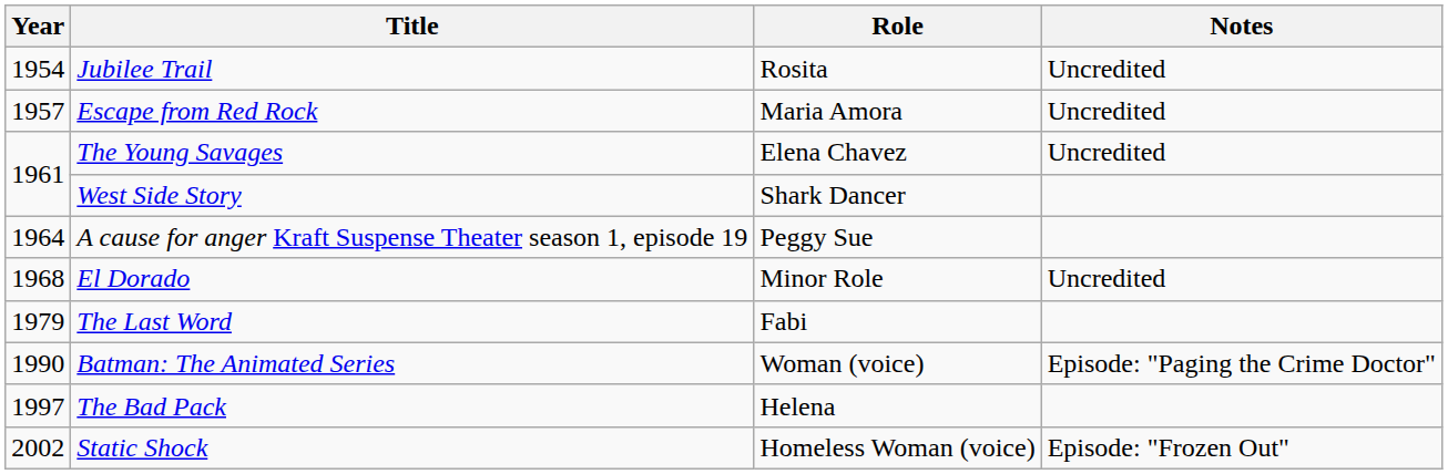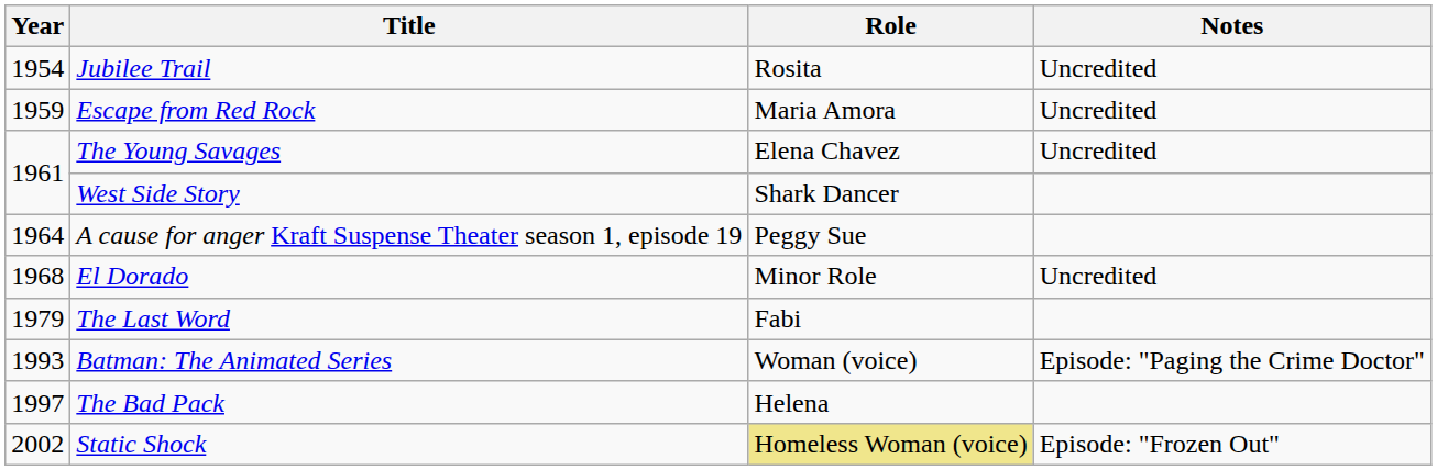Escape from Red Rock | Year: 1957 -> 1959
Batman: The Animated Series | Year: 1990 -> 1993
Static Shock | Role: no background -> khaki background
